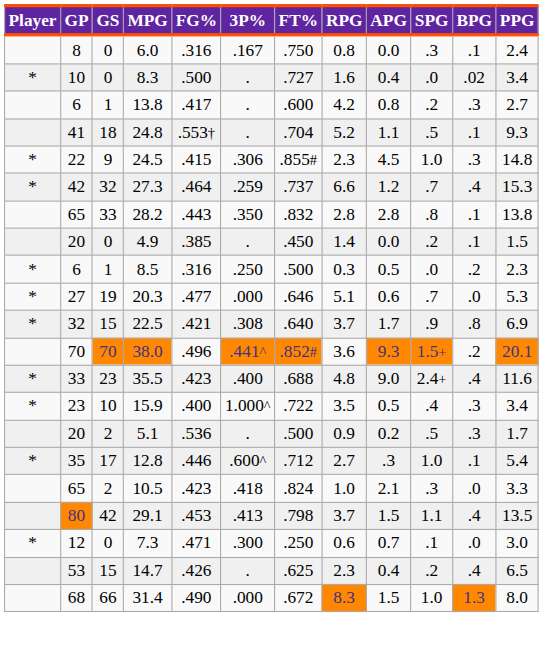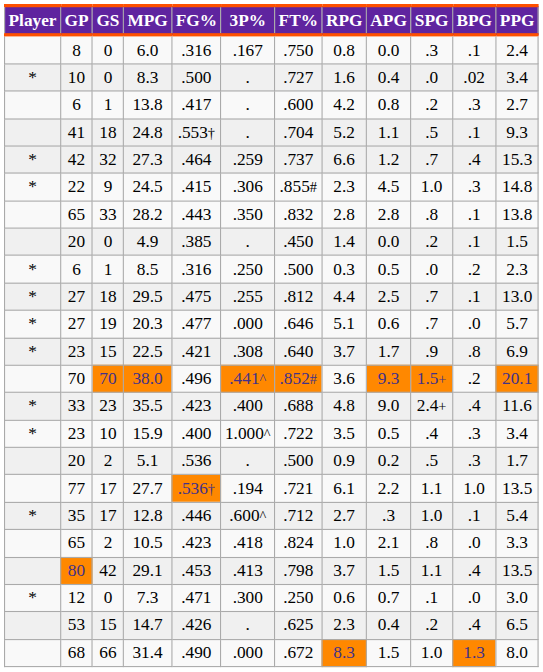rows swapped: 24.5 <-> 27.3
+ row: * | 27 | 18 | 29.5 | .475 | .255 | .812 | 4.4 | 2.5 | .7 | .1 | 13.0
20.3 | PPG: 5.3 -> 5.7
22.5 | GP: 32 -> 23
+ row: 77 | 17 | 27.7 | .536† | .194 | .721 | 6.1 | 2.2 | 1.1 | 1.0 | 13.5
10.5 | SPG: .3 -> .8
